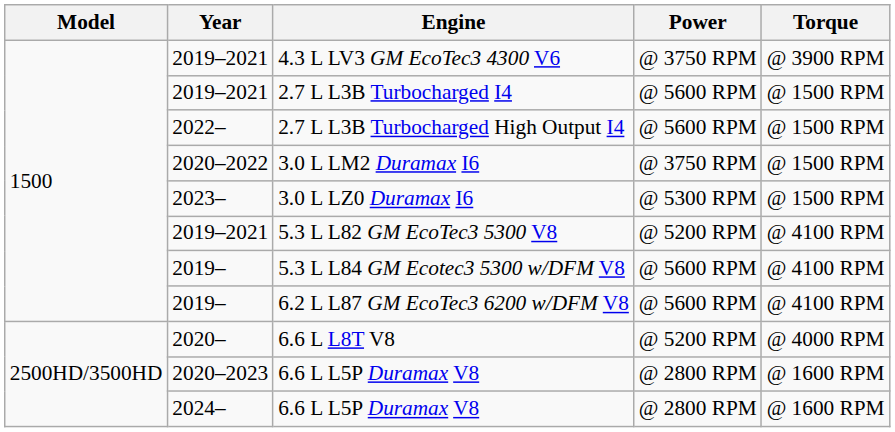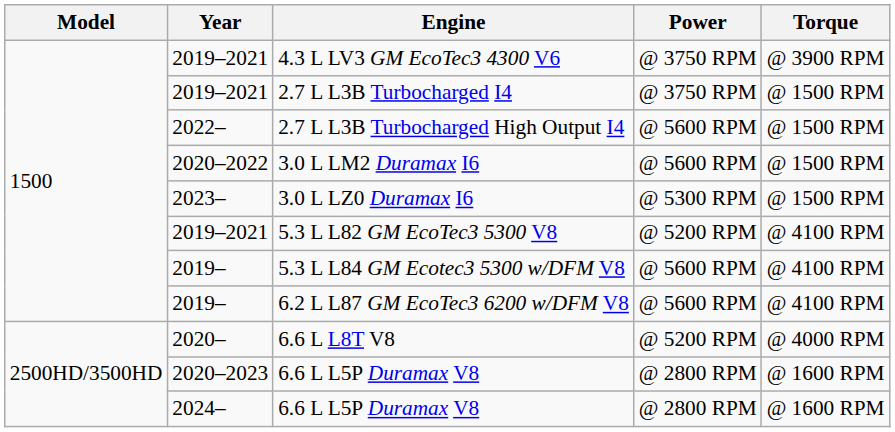2.7 L L3B Turbocharged I4 | Power: @ 5600 RPM -> @ 3750 RPM
3.0 L LM2 Duramax I6 | Power: @ 3750 RPM -> @ 5600 RPM
